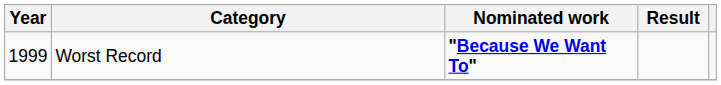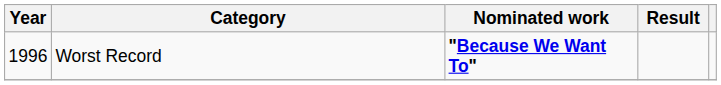Worst Record | Year: 1999 -> 1996
